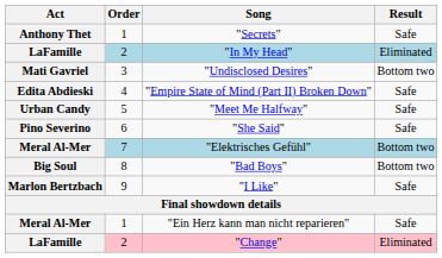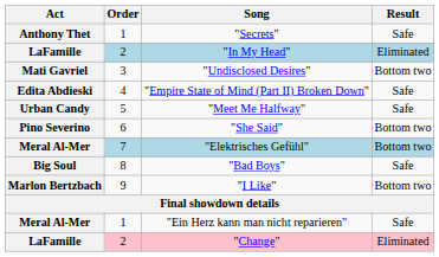"She Said" | Result: Safe -> Bottom two
"Bad Boys" | Result: Bottom two -> Safe
"I Like" | Result: Safe -> Bottom two
